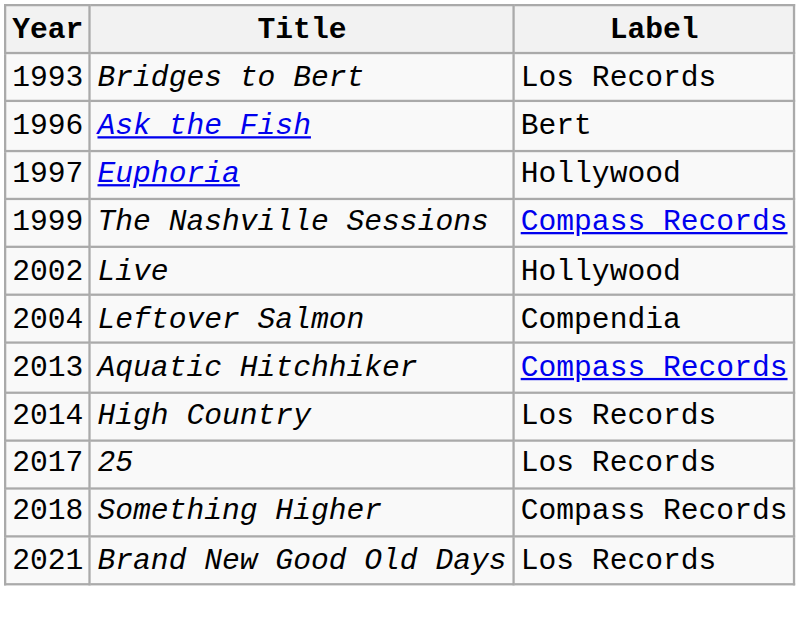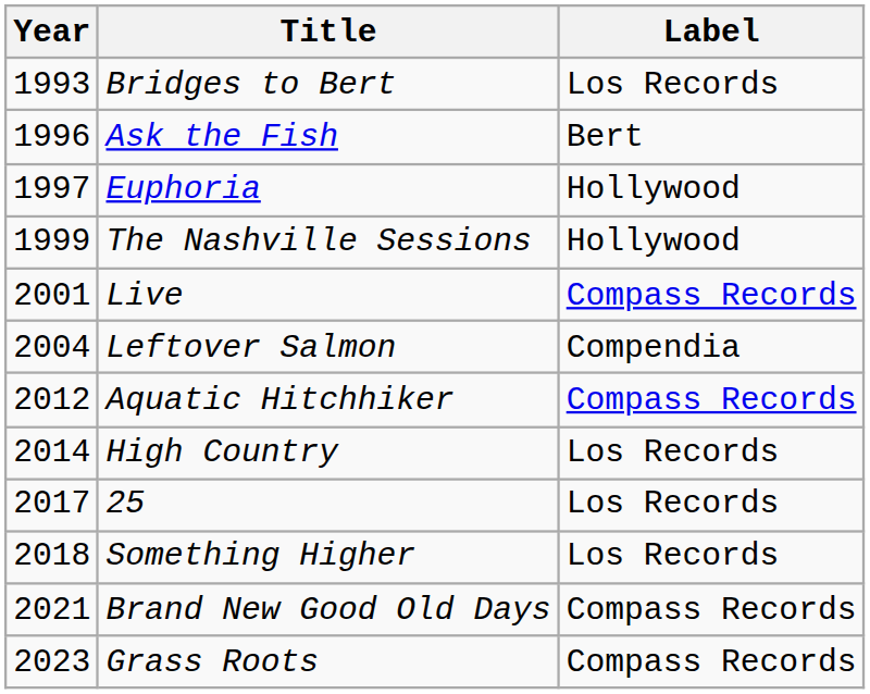The Nashville Sessions | Label: Compass Records -> Hollywood
Live | Year: 2002 -> 2001
Live | Label: Hollywood -> Compass Records
Aquatic Hitchhiker | Year: 2013 -> 2012
Something Higher | Label: Compass Records -> Los Records
Brand New Good Old Days | Label: Los Records -> Compass Records
+ row: 2023 | Grass Roots | Compass Records
